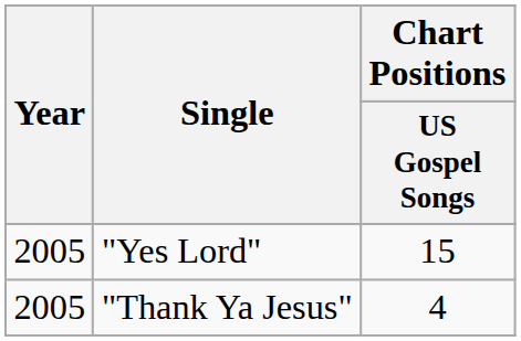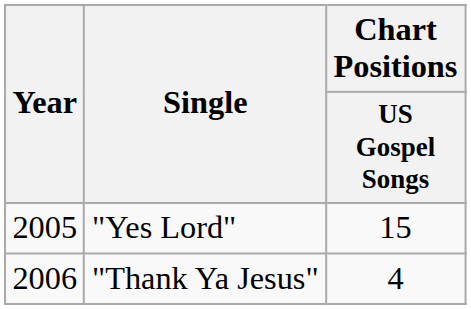"Thank Ya Jesus" | Year: 2005 -> 2006
